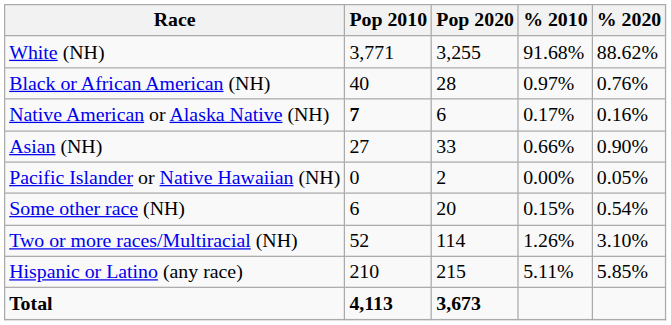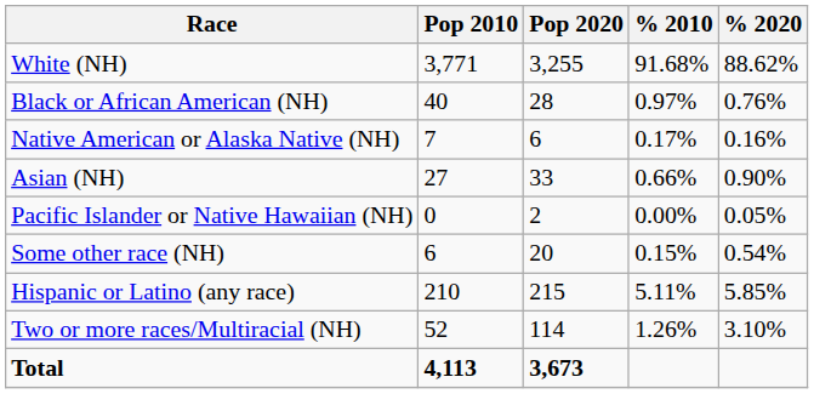Native American or Alaska Native (NH) | Pop 2010: bold -> normal
rows swapped: Two or more races/Multiracial (NH) <-> Hispanic or Latino (any race)
